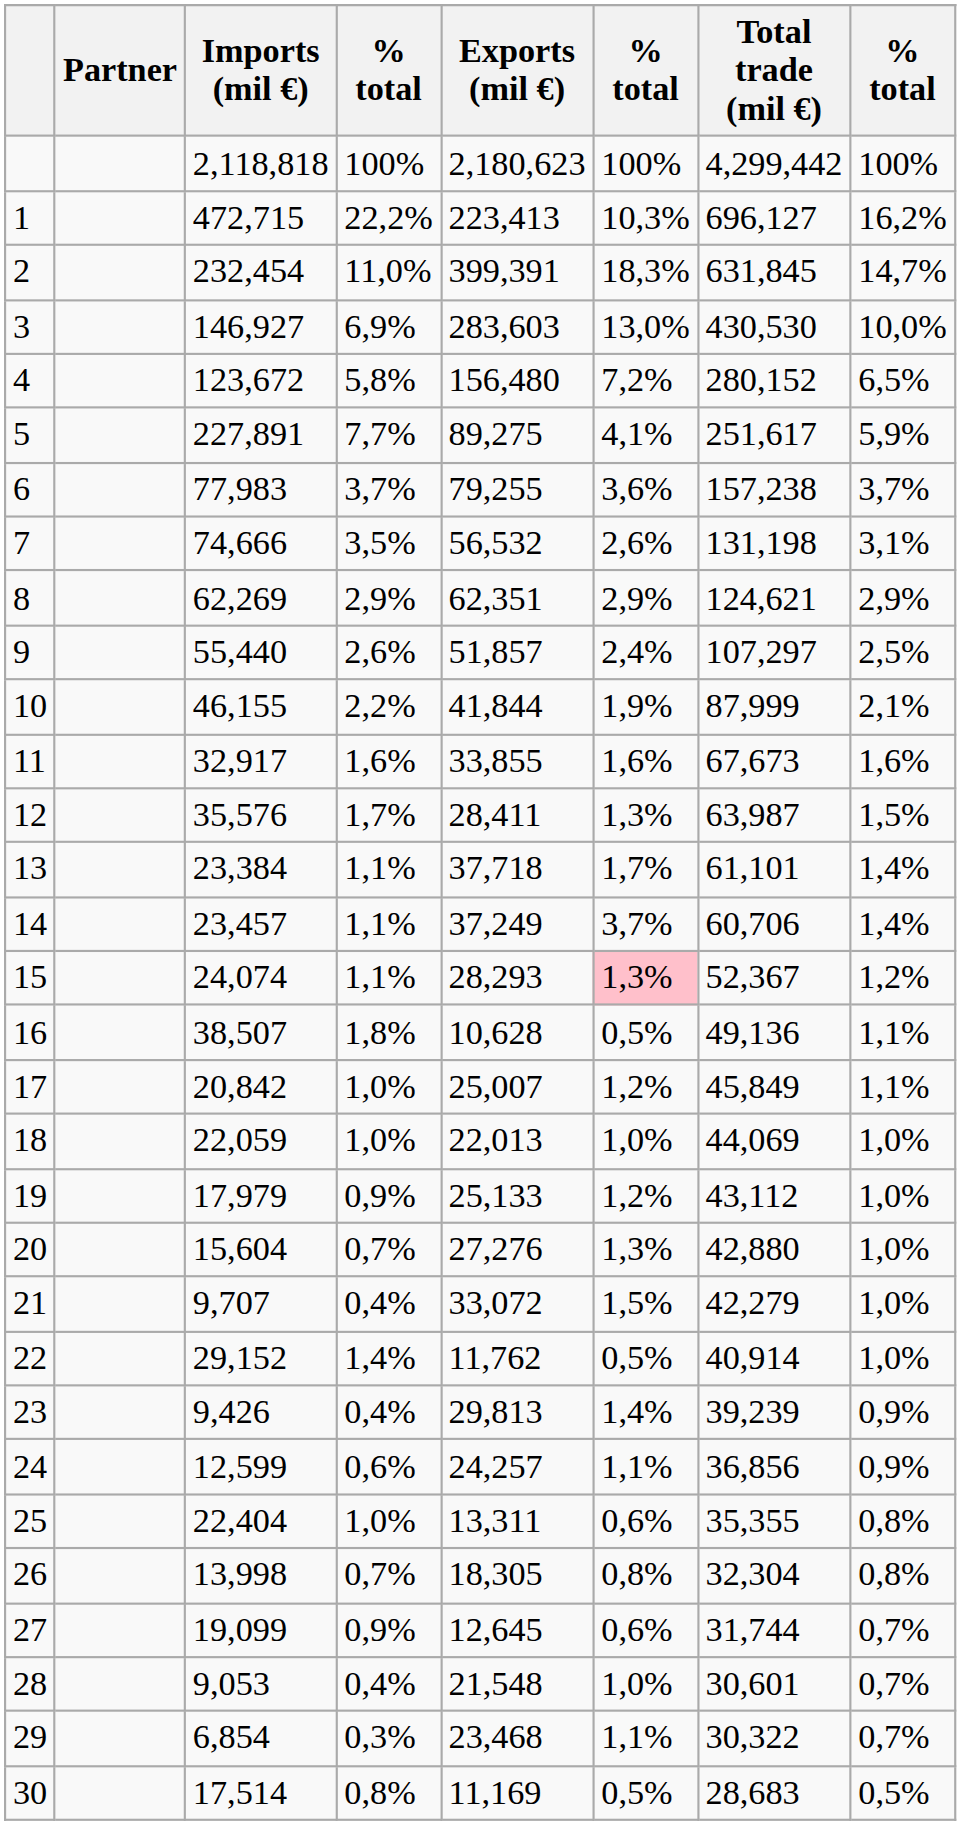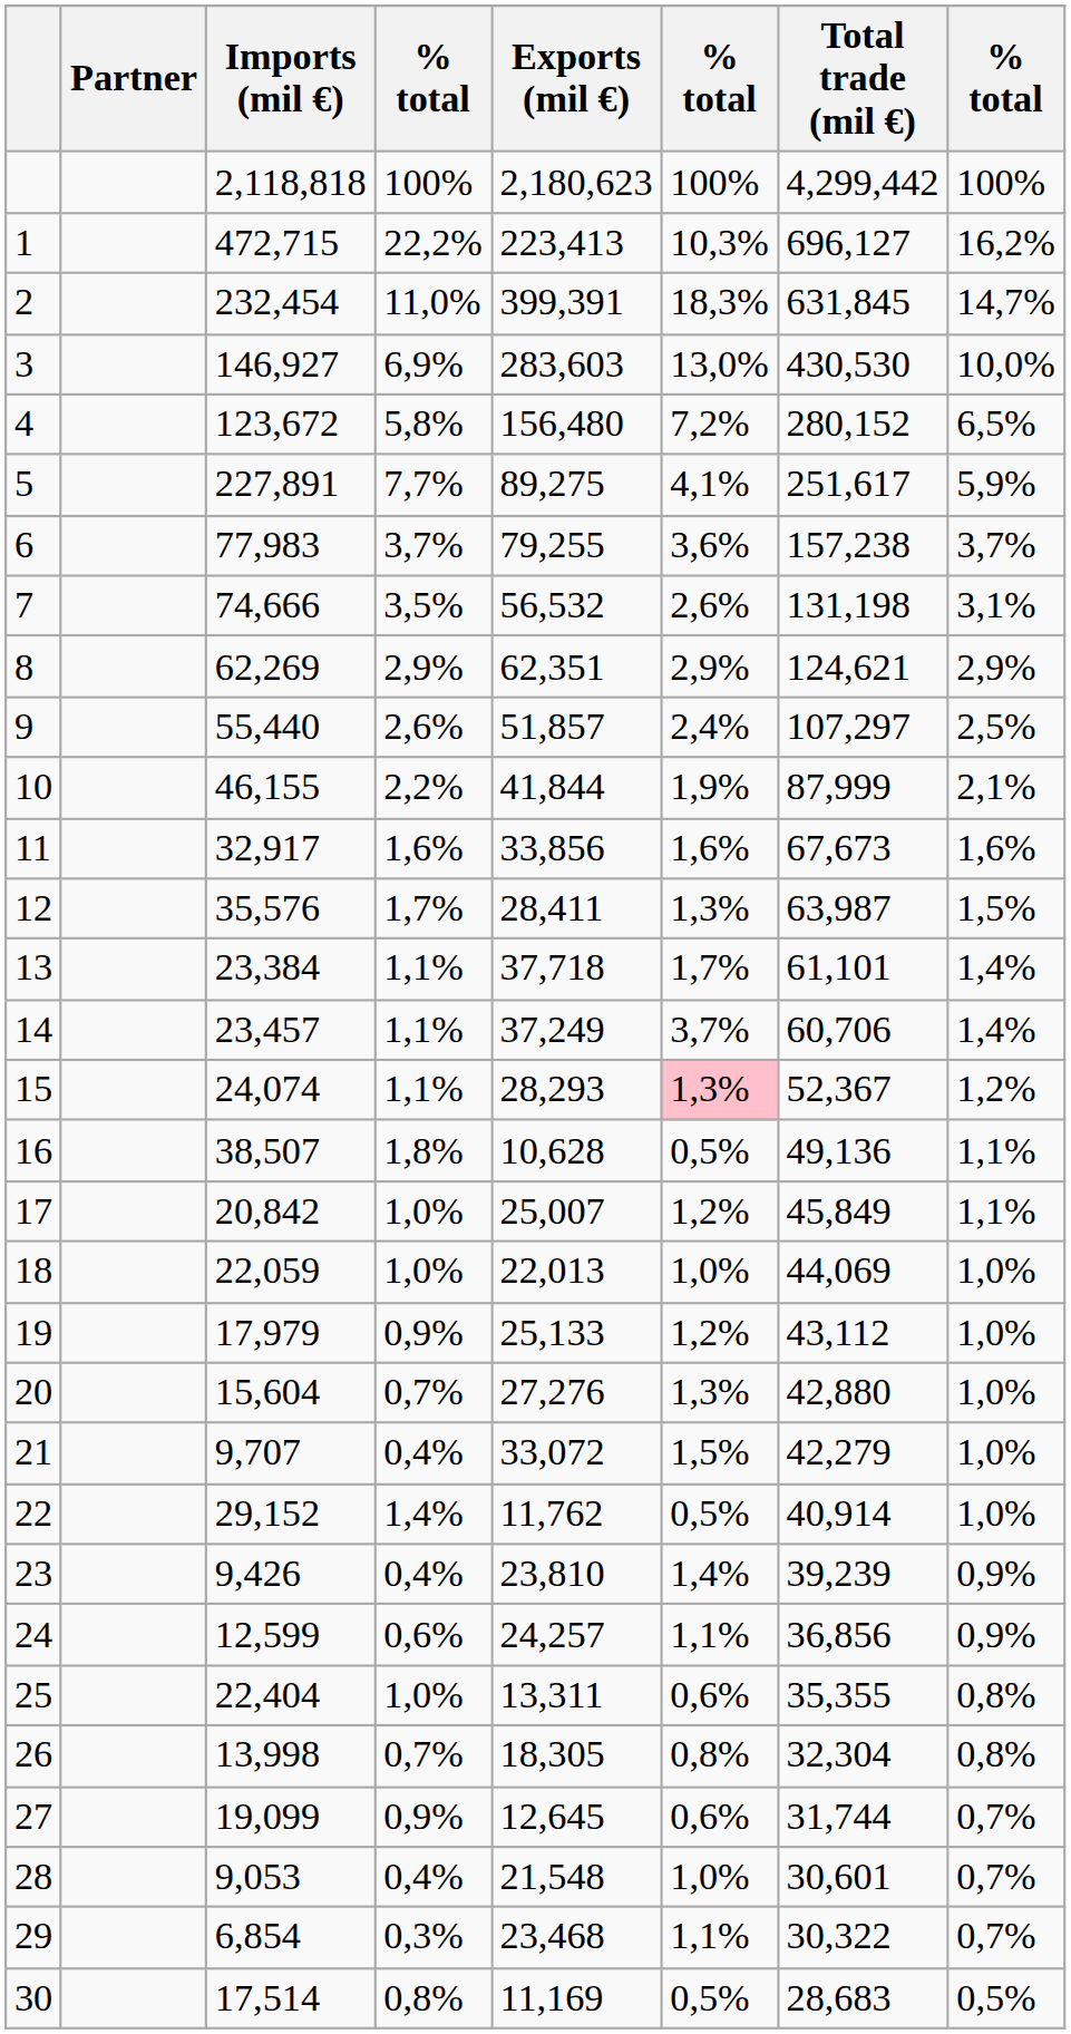11 | Exports (mil €): 33,855 -> 33,856
23 | Exports (mil €): 29,813 -> 23,810
